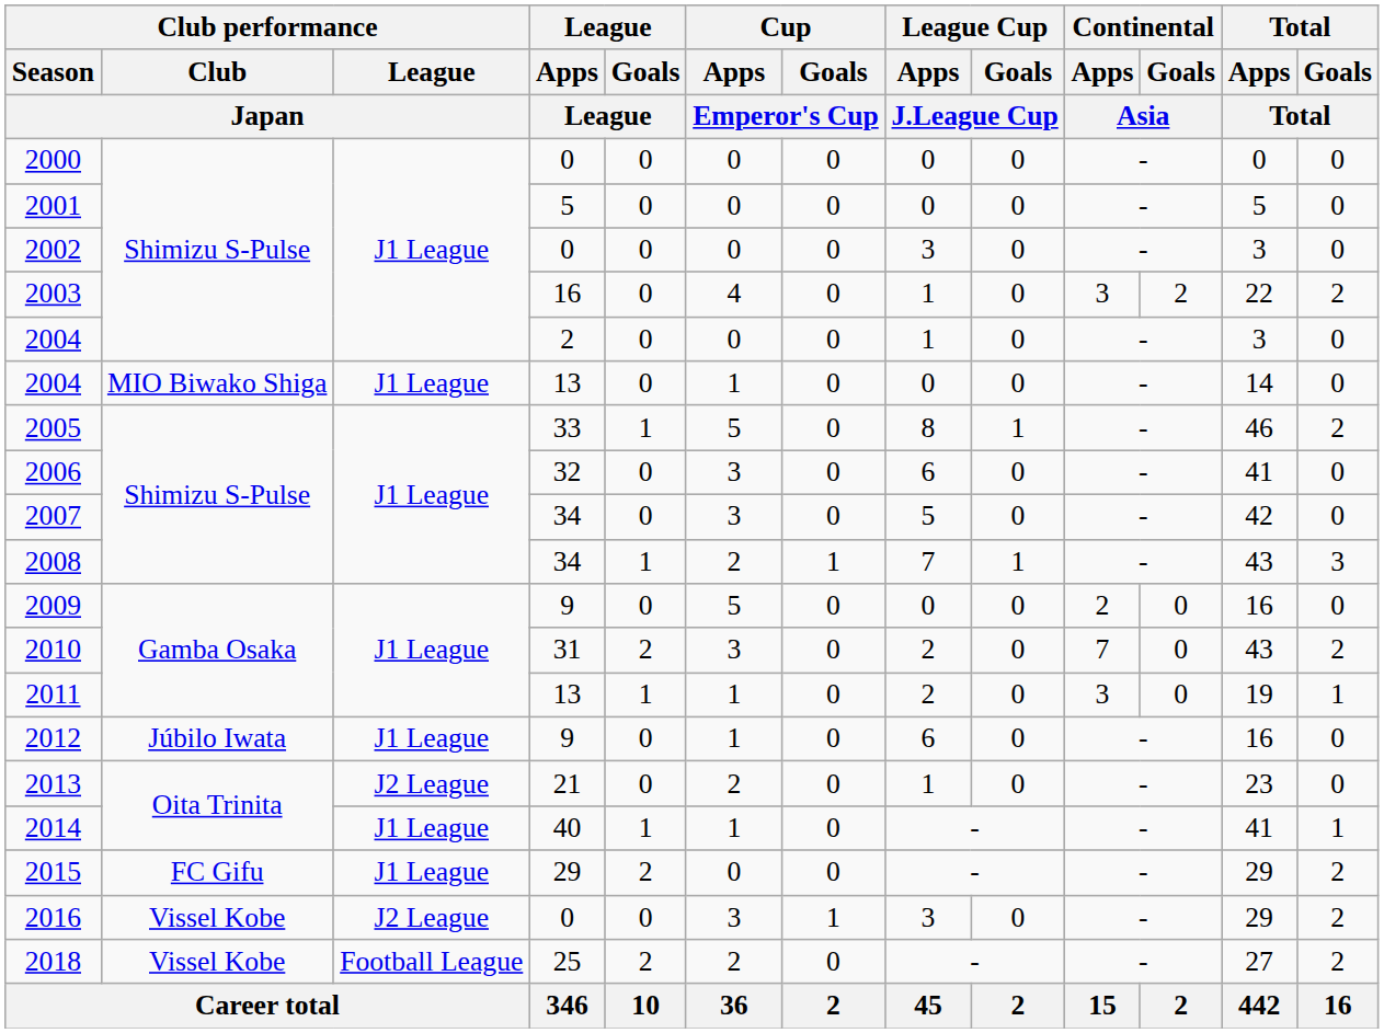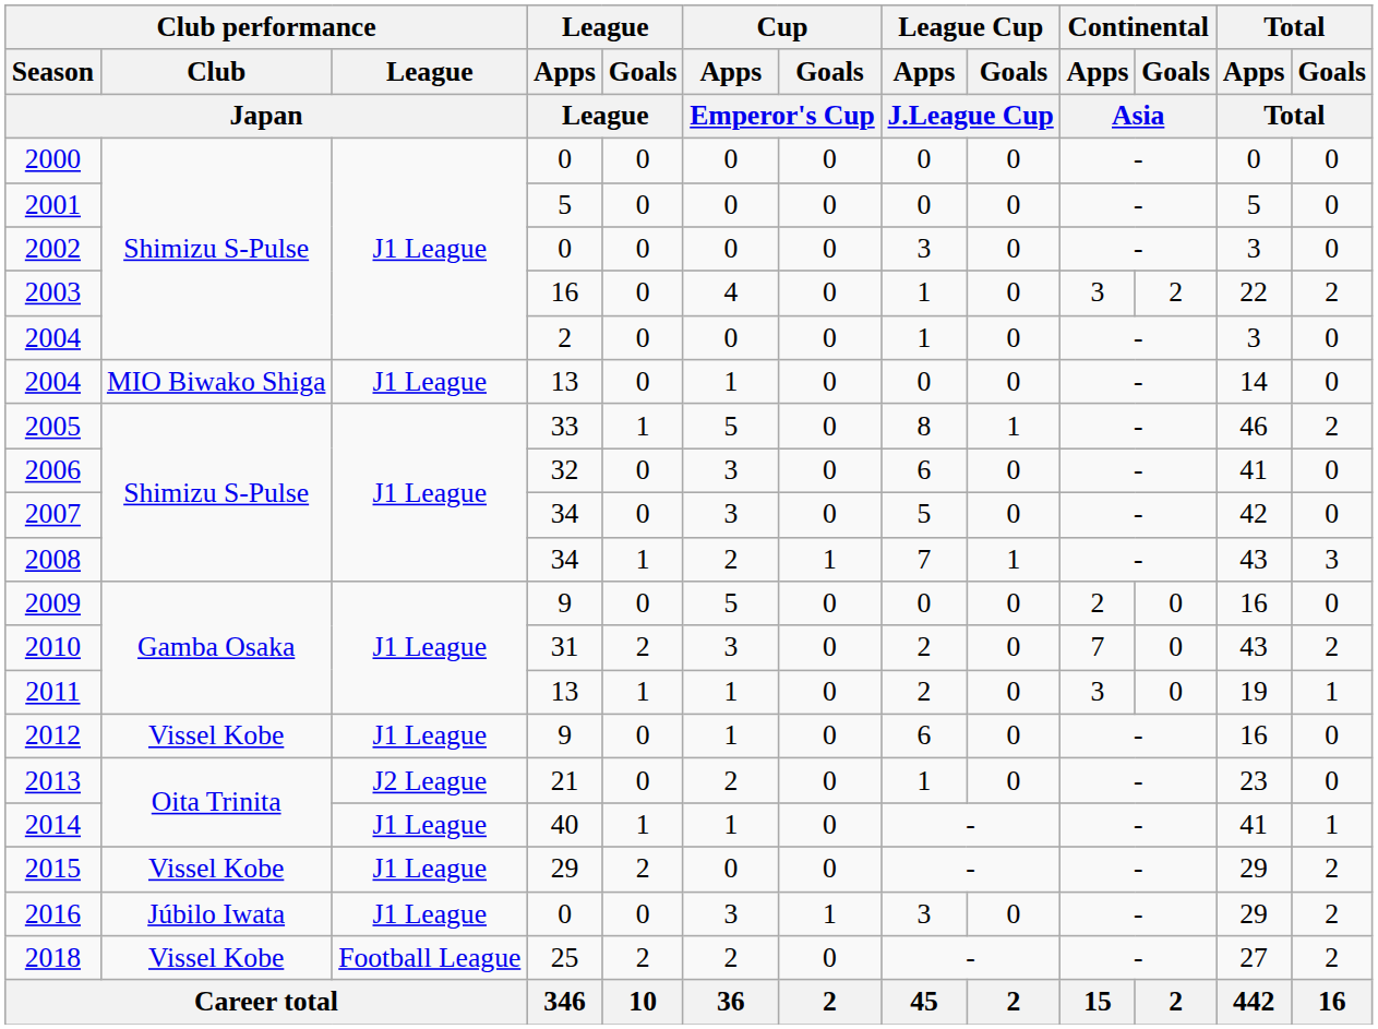2012 | Club performance / Club / Japan: Júbilo Iwata -> Vissel Kobe
2015 | Club performance / Club / Japan: FC Gifu -> Vissel Kobe
2016 | Club performance / Club / Japan: Vissel Kobe -> Júbilo Iwata
2016 | Club performance / League / Japan: J2 League -> J1 League
